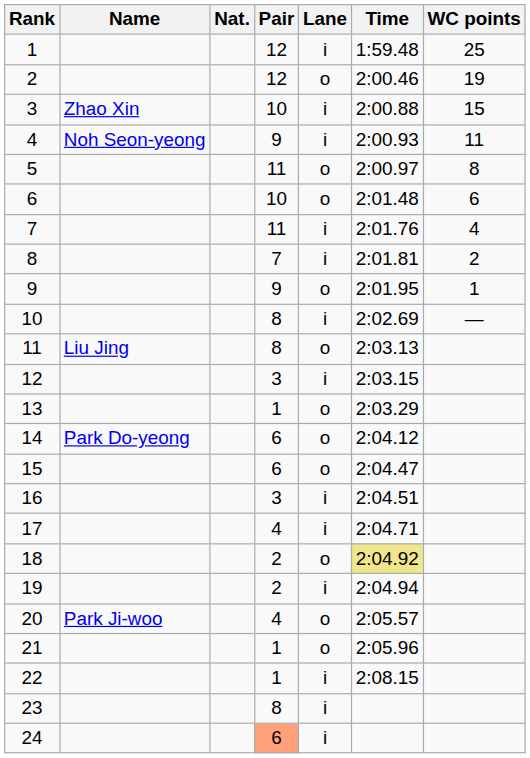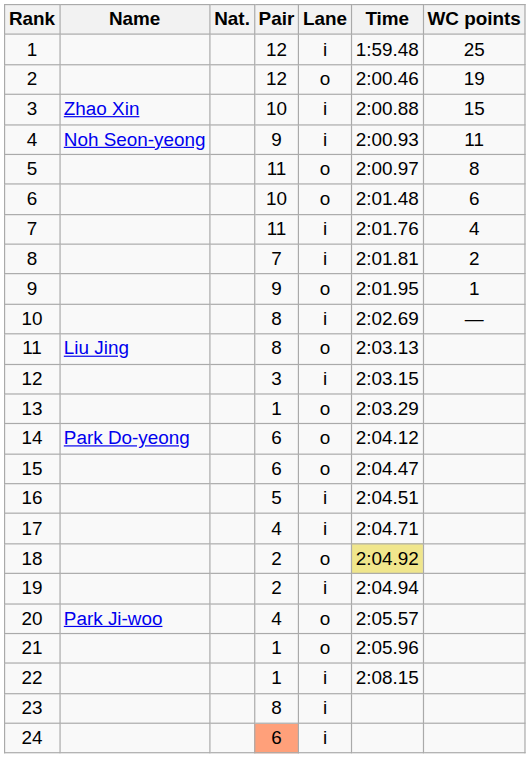16 | Pair: 3 -> 5
